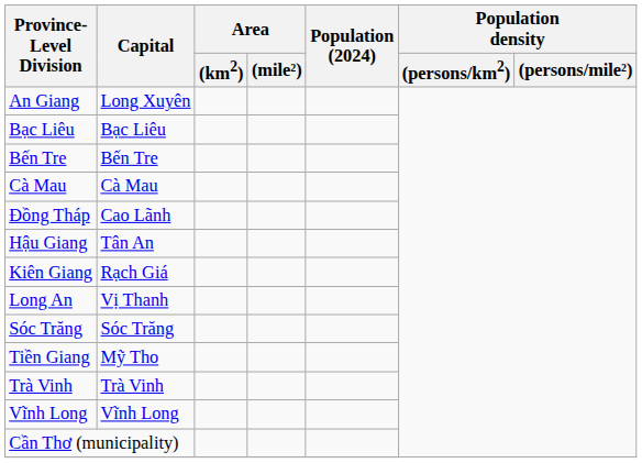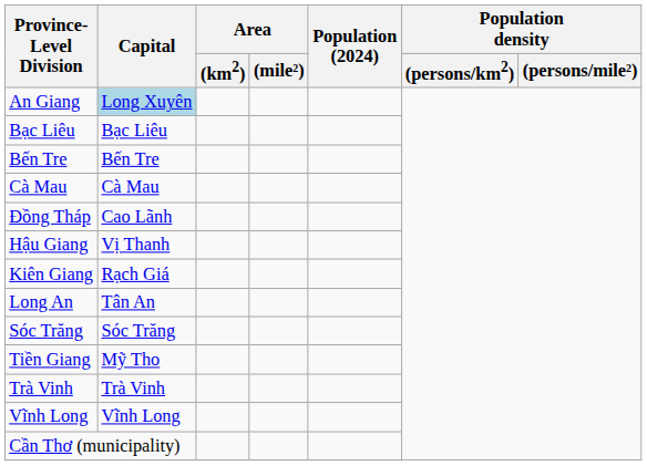An Giang | Capital: no background -> lightblue background
Hậu Giang | Capital: Tân An -> Vị Thanh
Long An | Capital: Vị Thanh -> Tân An
